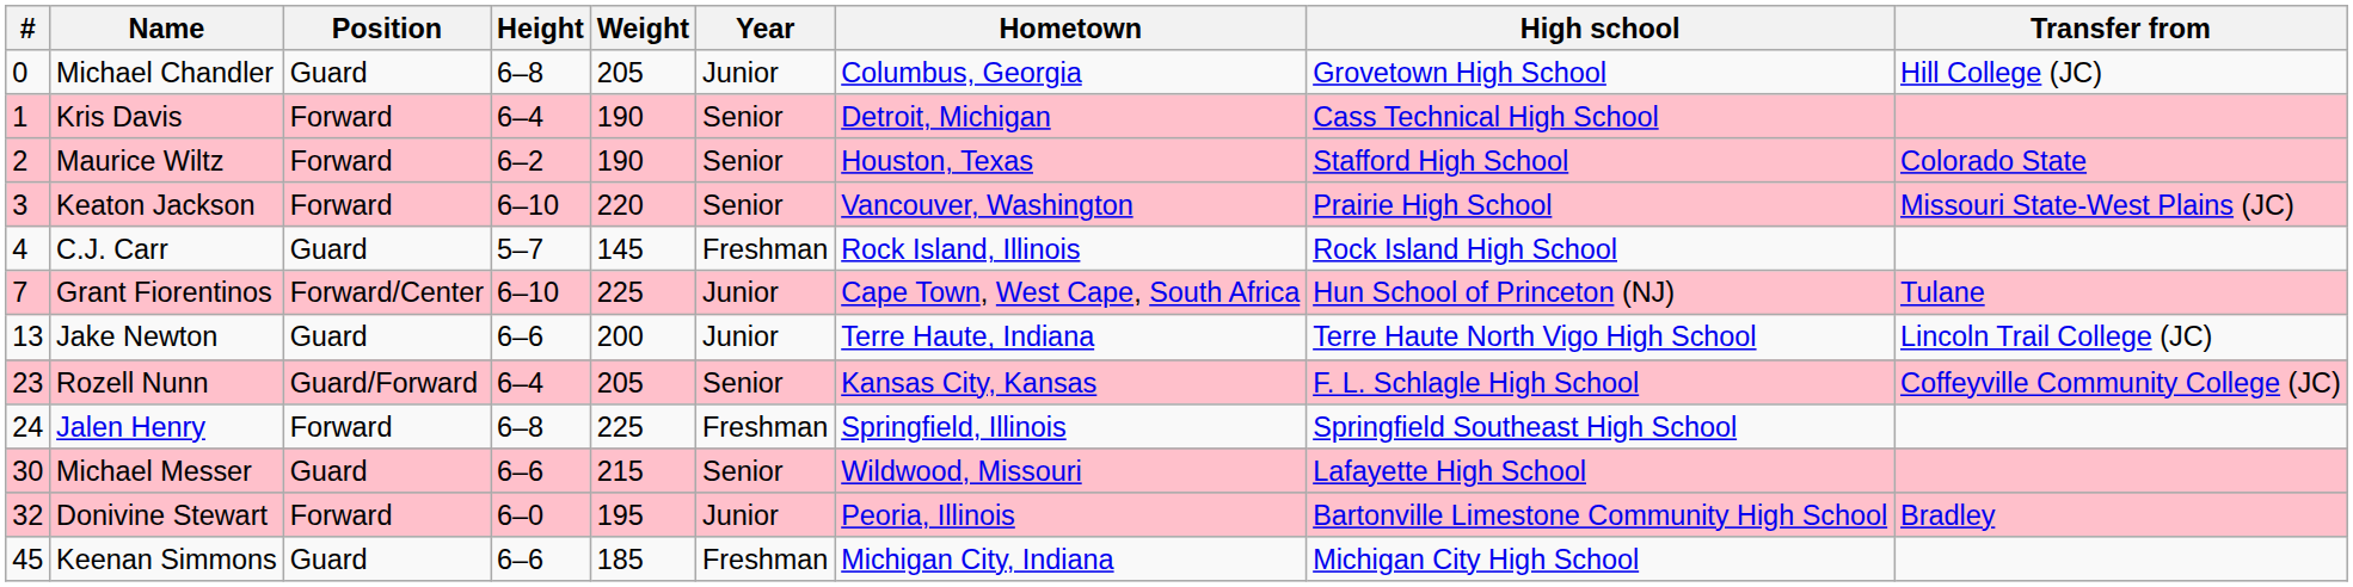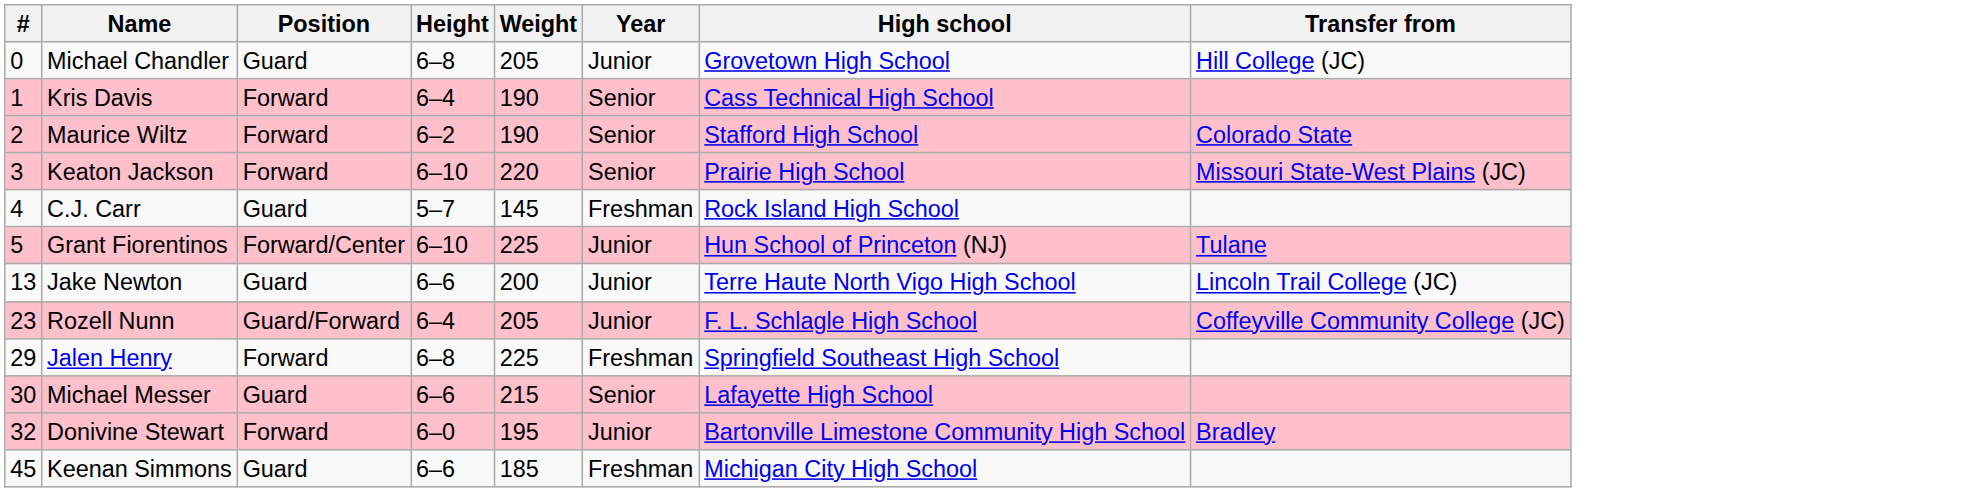- column: Hometown | Columbus, Georgia | Detroit, Michigan | Houston, Texas | Vancouver, Washington | Rock Island, Illinois | Cape Town, West Cape, South Africa | Terre Haute, Indiana | Kansas City, Kansas | Springfield, Illinois | Wildwood, Missouri | Peoria, Illinois | Michigan City, Indiana
Grant Fiorentinos | #: 7 -> 5
Rozell Nunn | Year: Senior -> Junior
Jalen Henry | #: 24 -> 29
